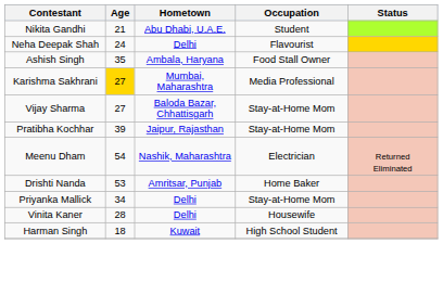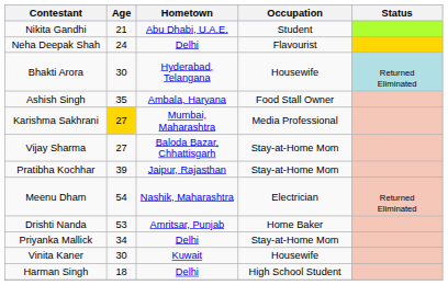+ row: Bhakti Arora | 30 | Hyderabad, Telangana | Housewife | Returned Eliminated
Vinita Kaner | Age: 28 -> 30
Vinita Kaner | Hometown: Delhi -> Kuwait
Harman Singh | Hometown: Kuwait -> Delhi
